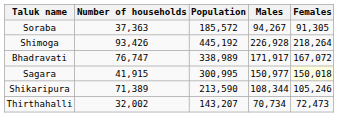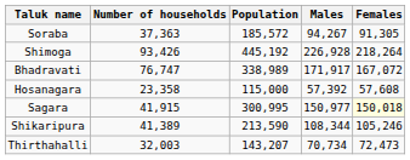+ row: Hosanagara | 23,358 | 115,000 | 57,392 | 57,608
Shikaripura | Number of households: 71,389 -> 41,389
Thirthahalli | Number of households: 32,002 -> 32,003
